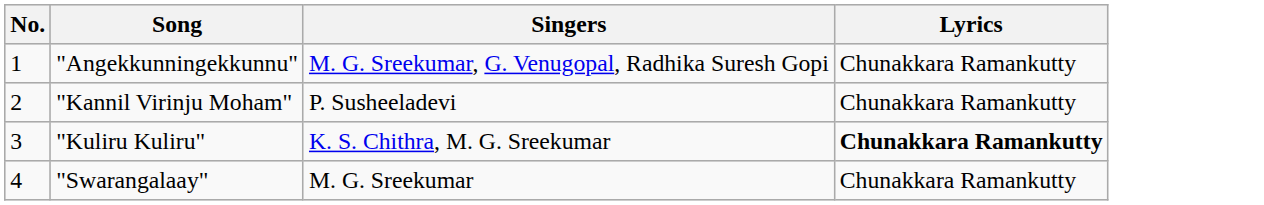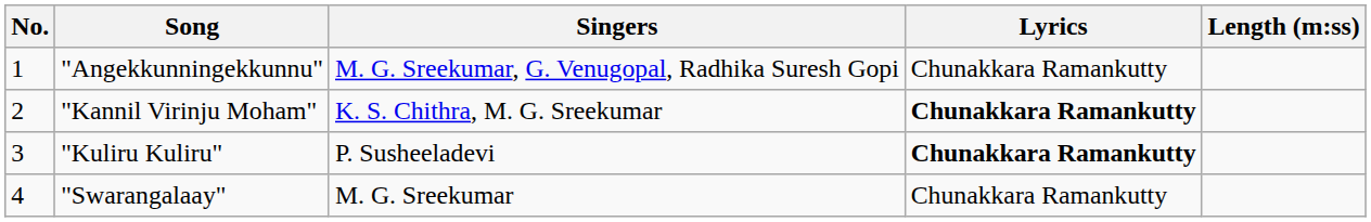+ column: Length (m:ss)
"Kannil Virinju Moham" | Singers: P. Susheeladevi -> K. S. Chithra, M. G. Sreekumar
"Kannil Virinju Moham" | Lyrics: normal -> bold
"Kuliru Kuliru" | Singers: K. S. Chithra, M. G. Sreekumar -> P. Susheeladevi
